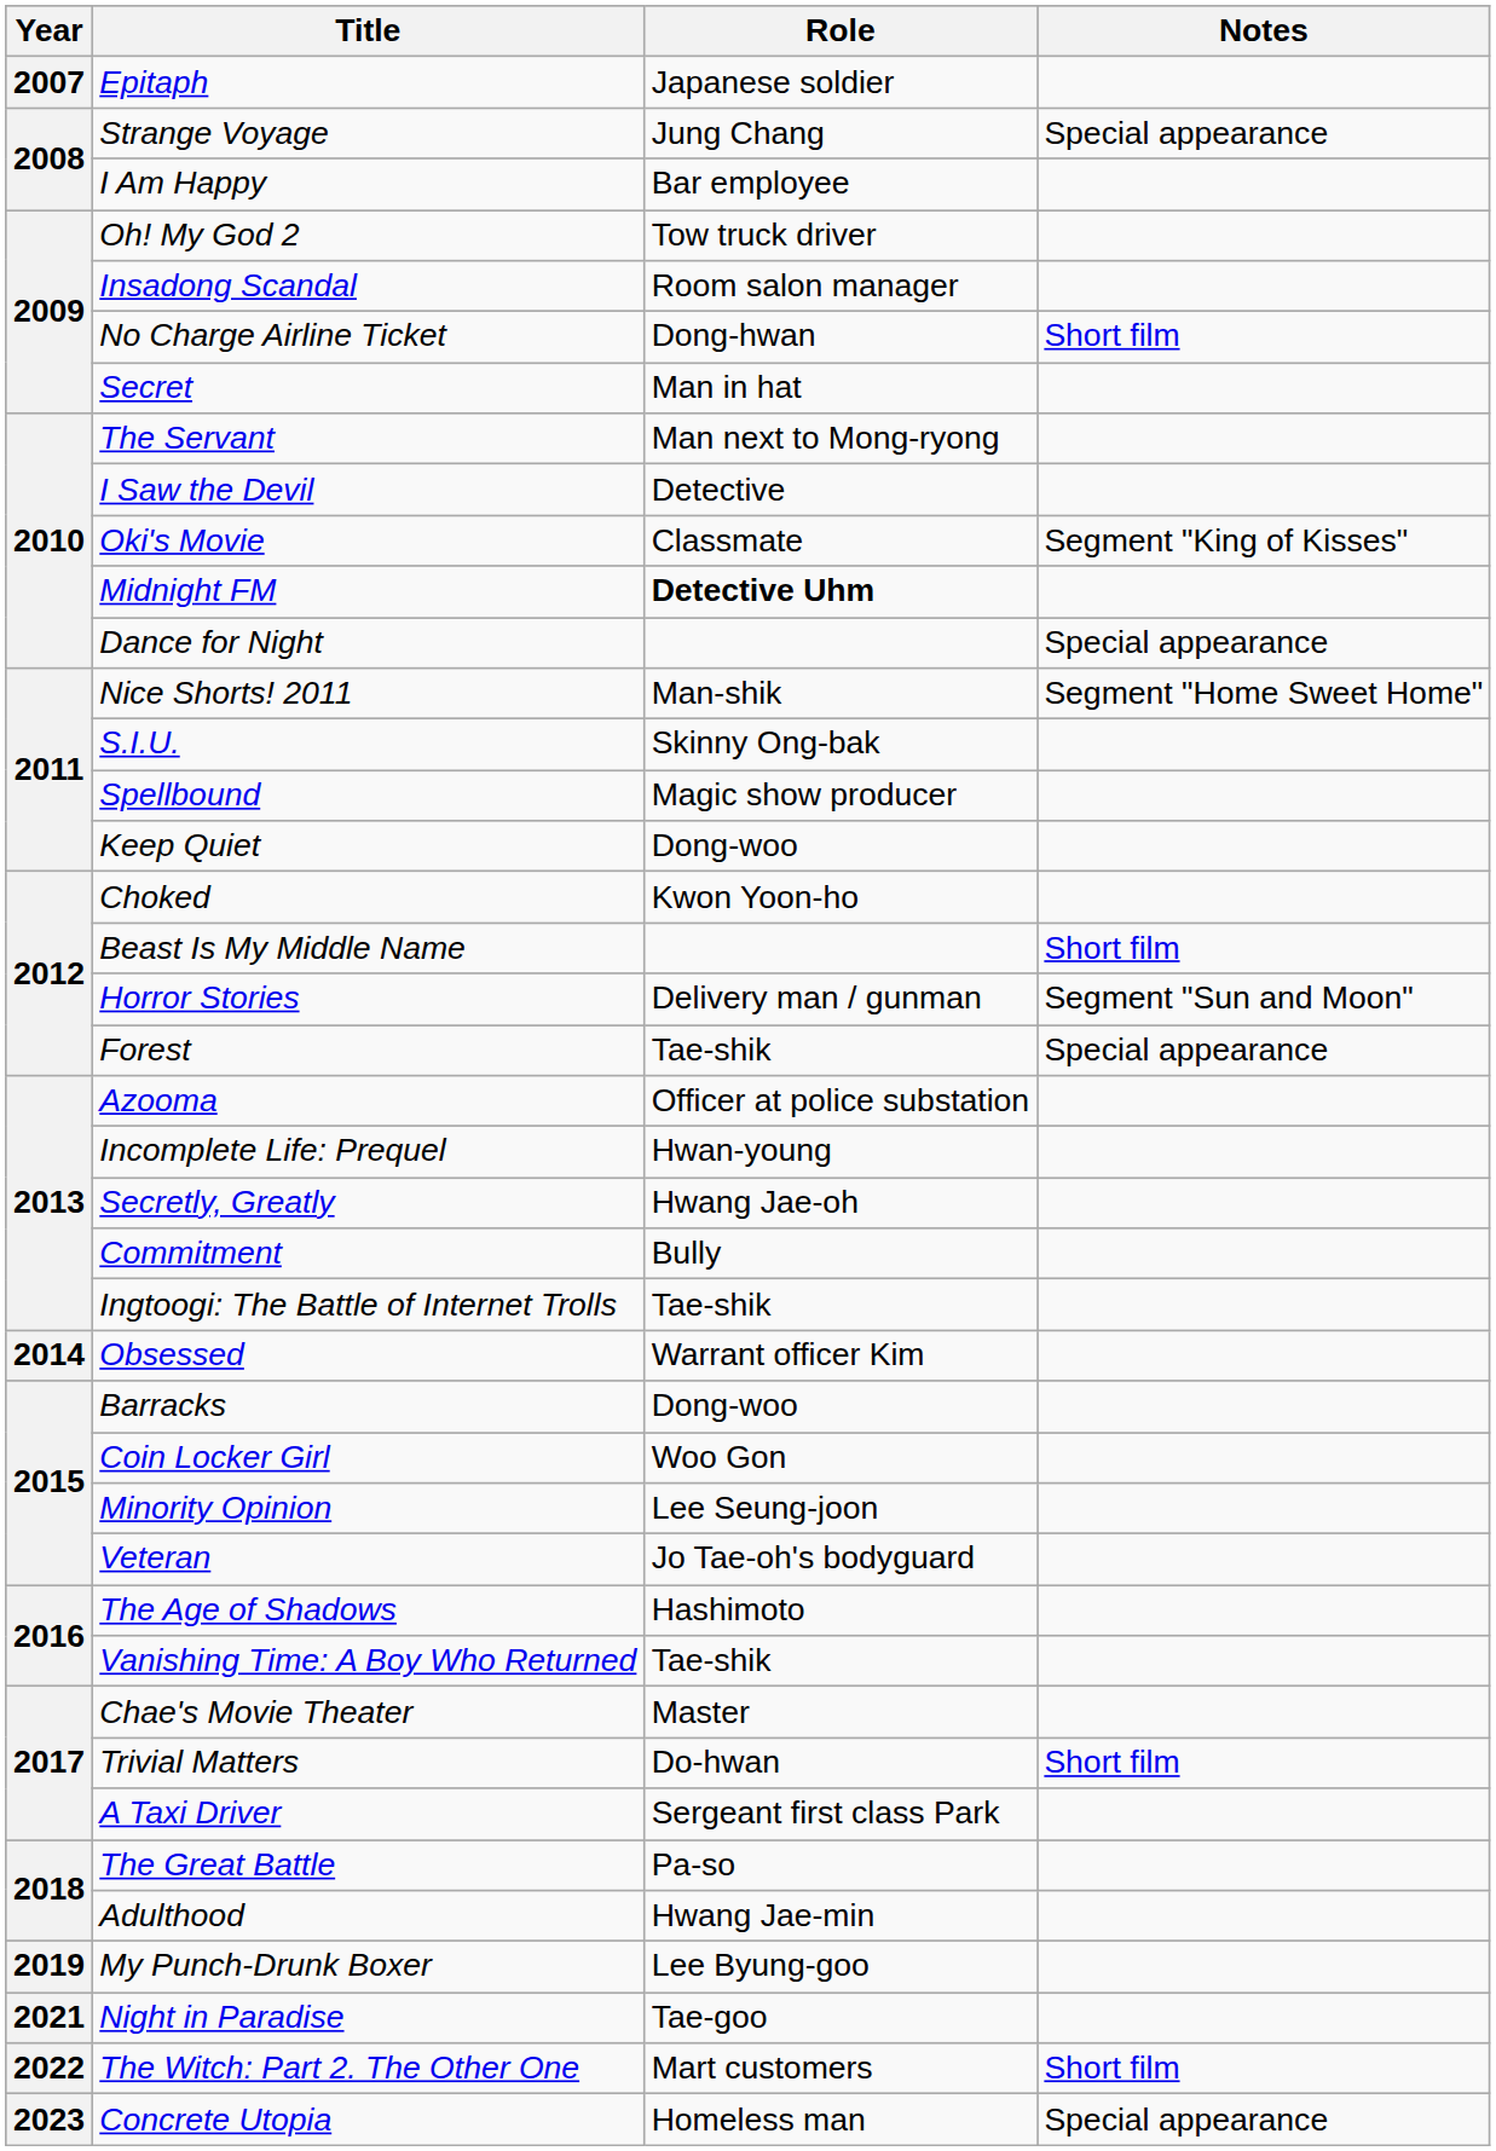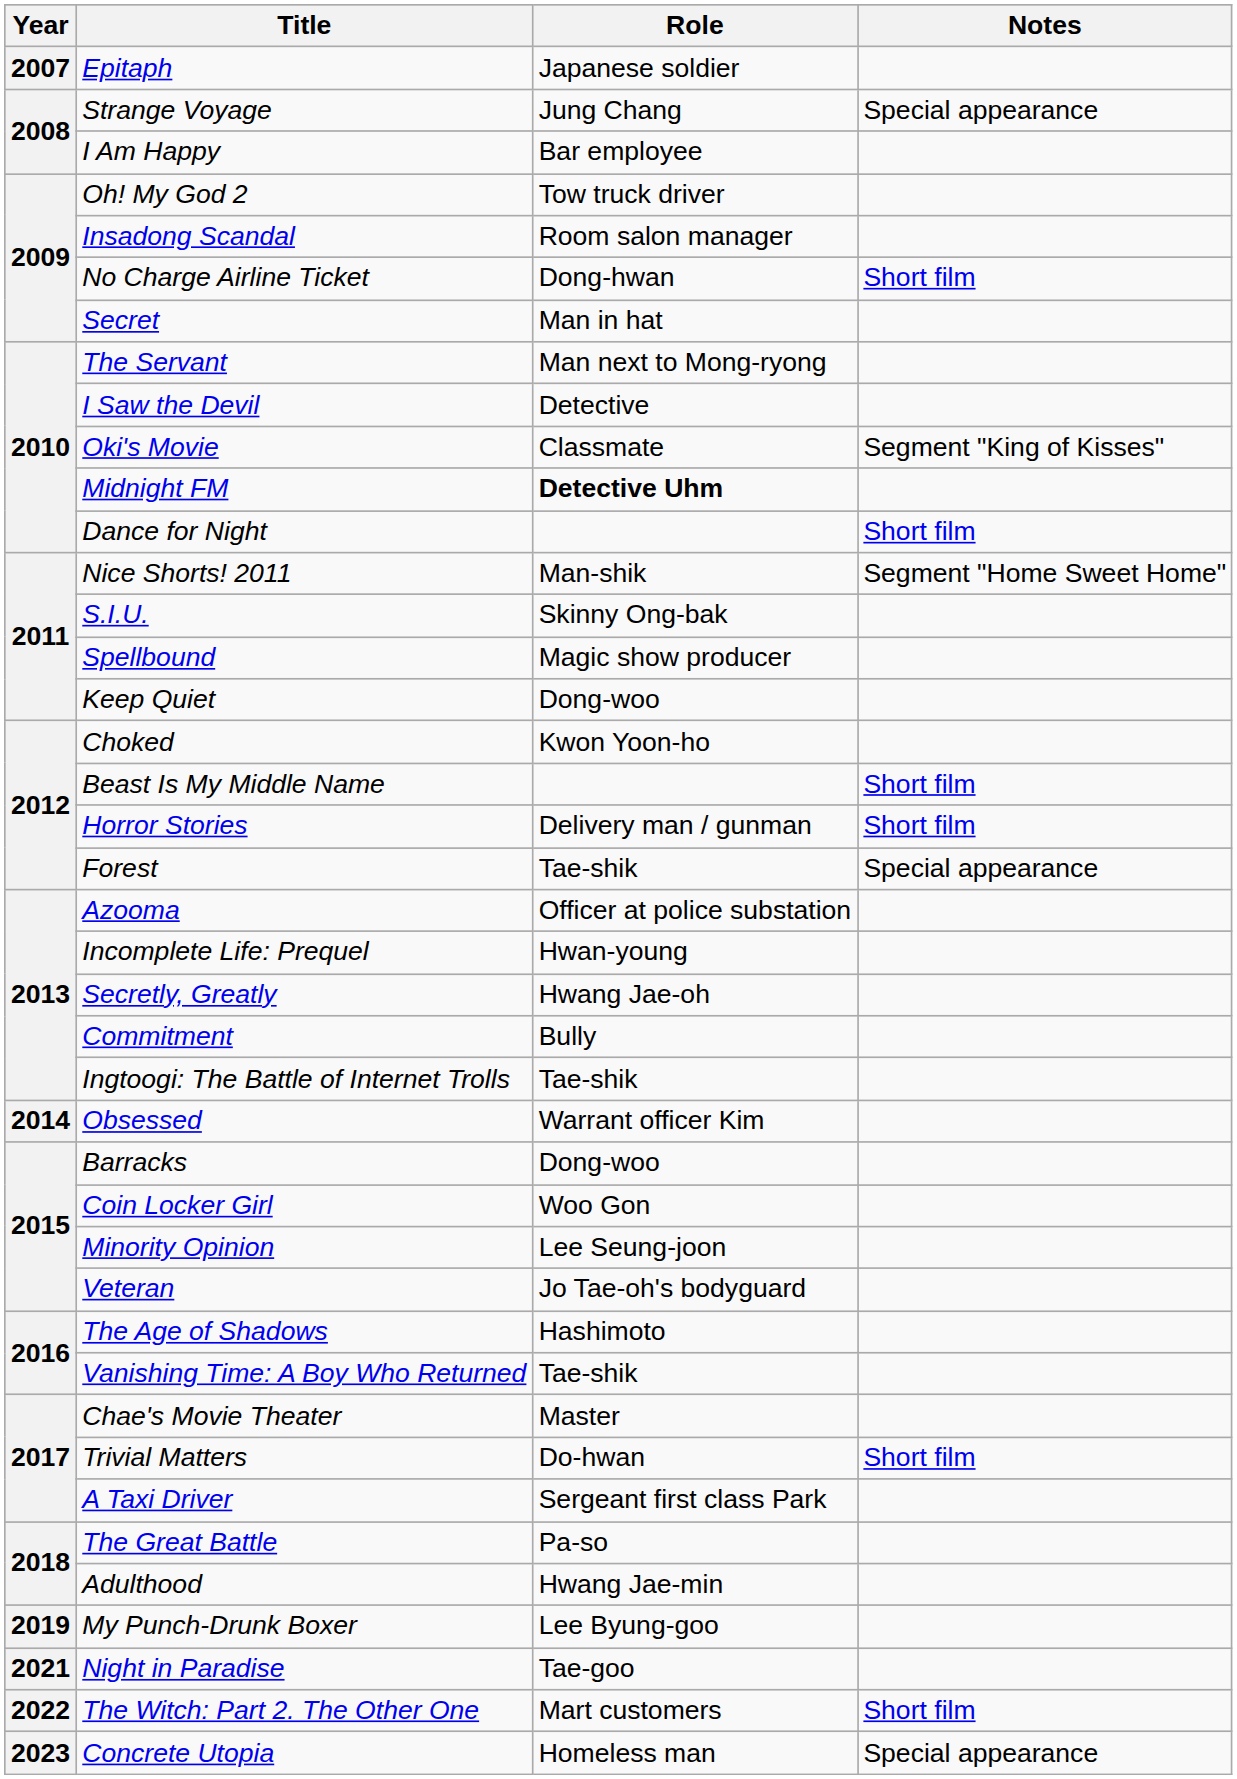Dance for Night | Notes: Special appearance -> Short film
Horror Stories | Notes: Segment "Sun and Moon" -> Short film
